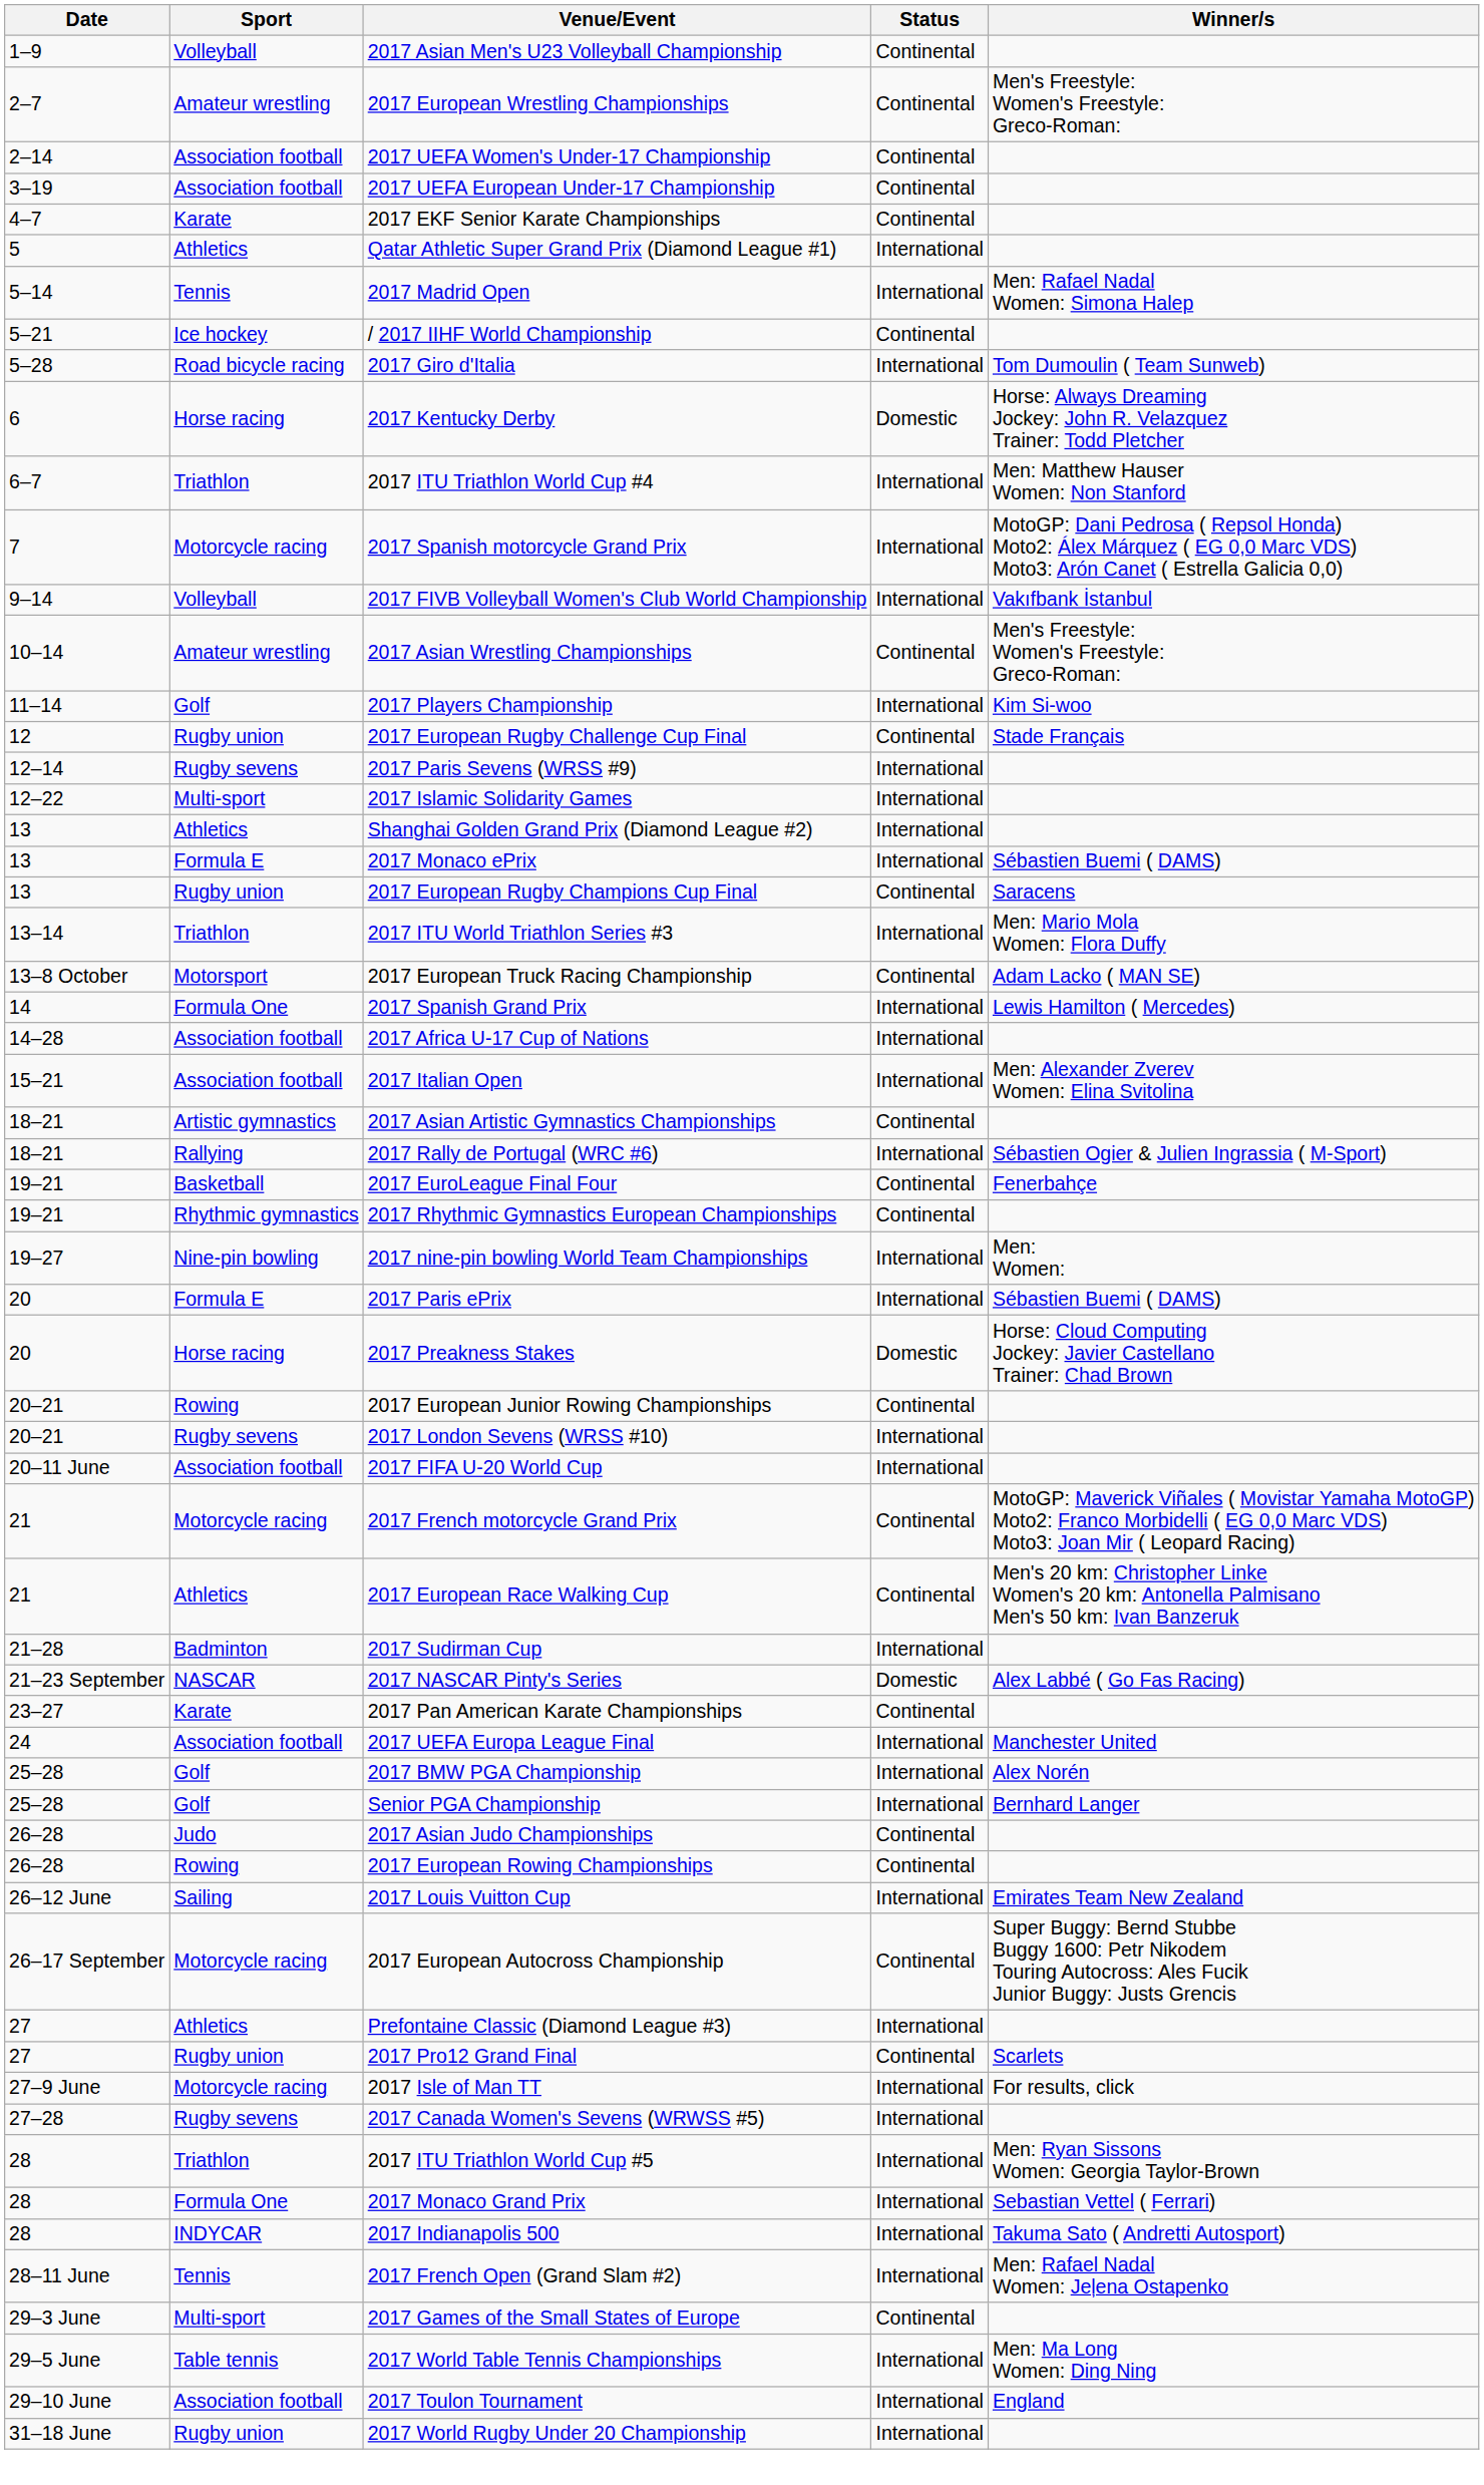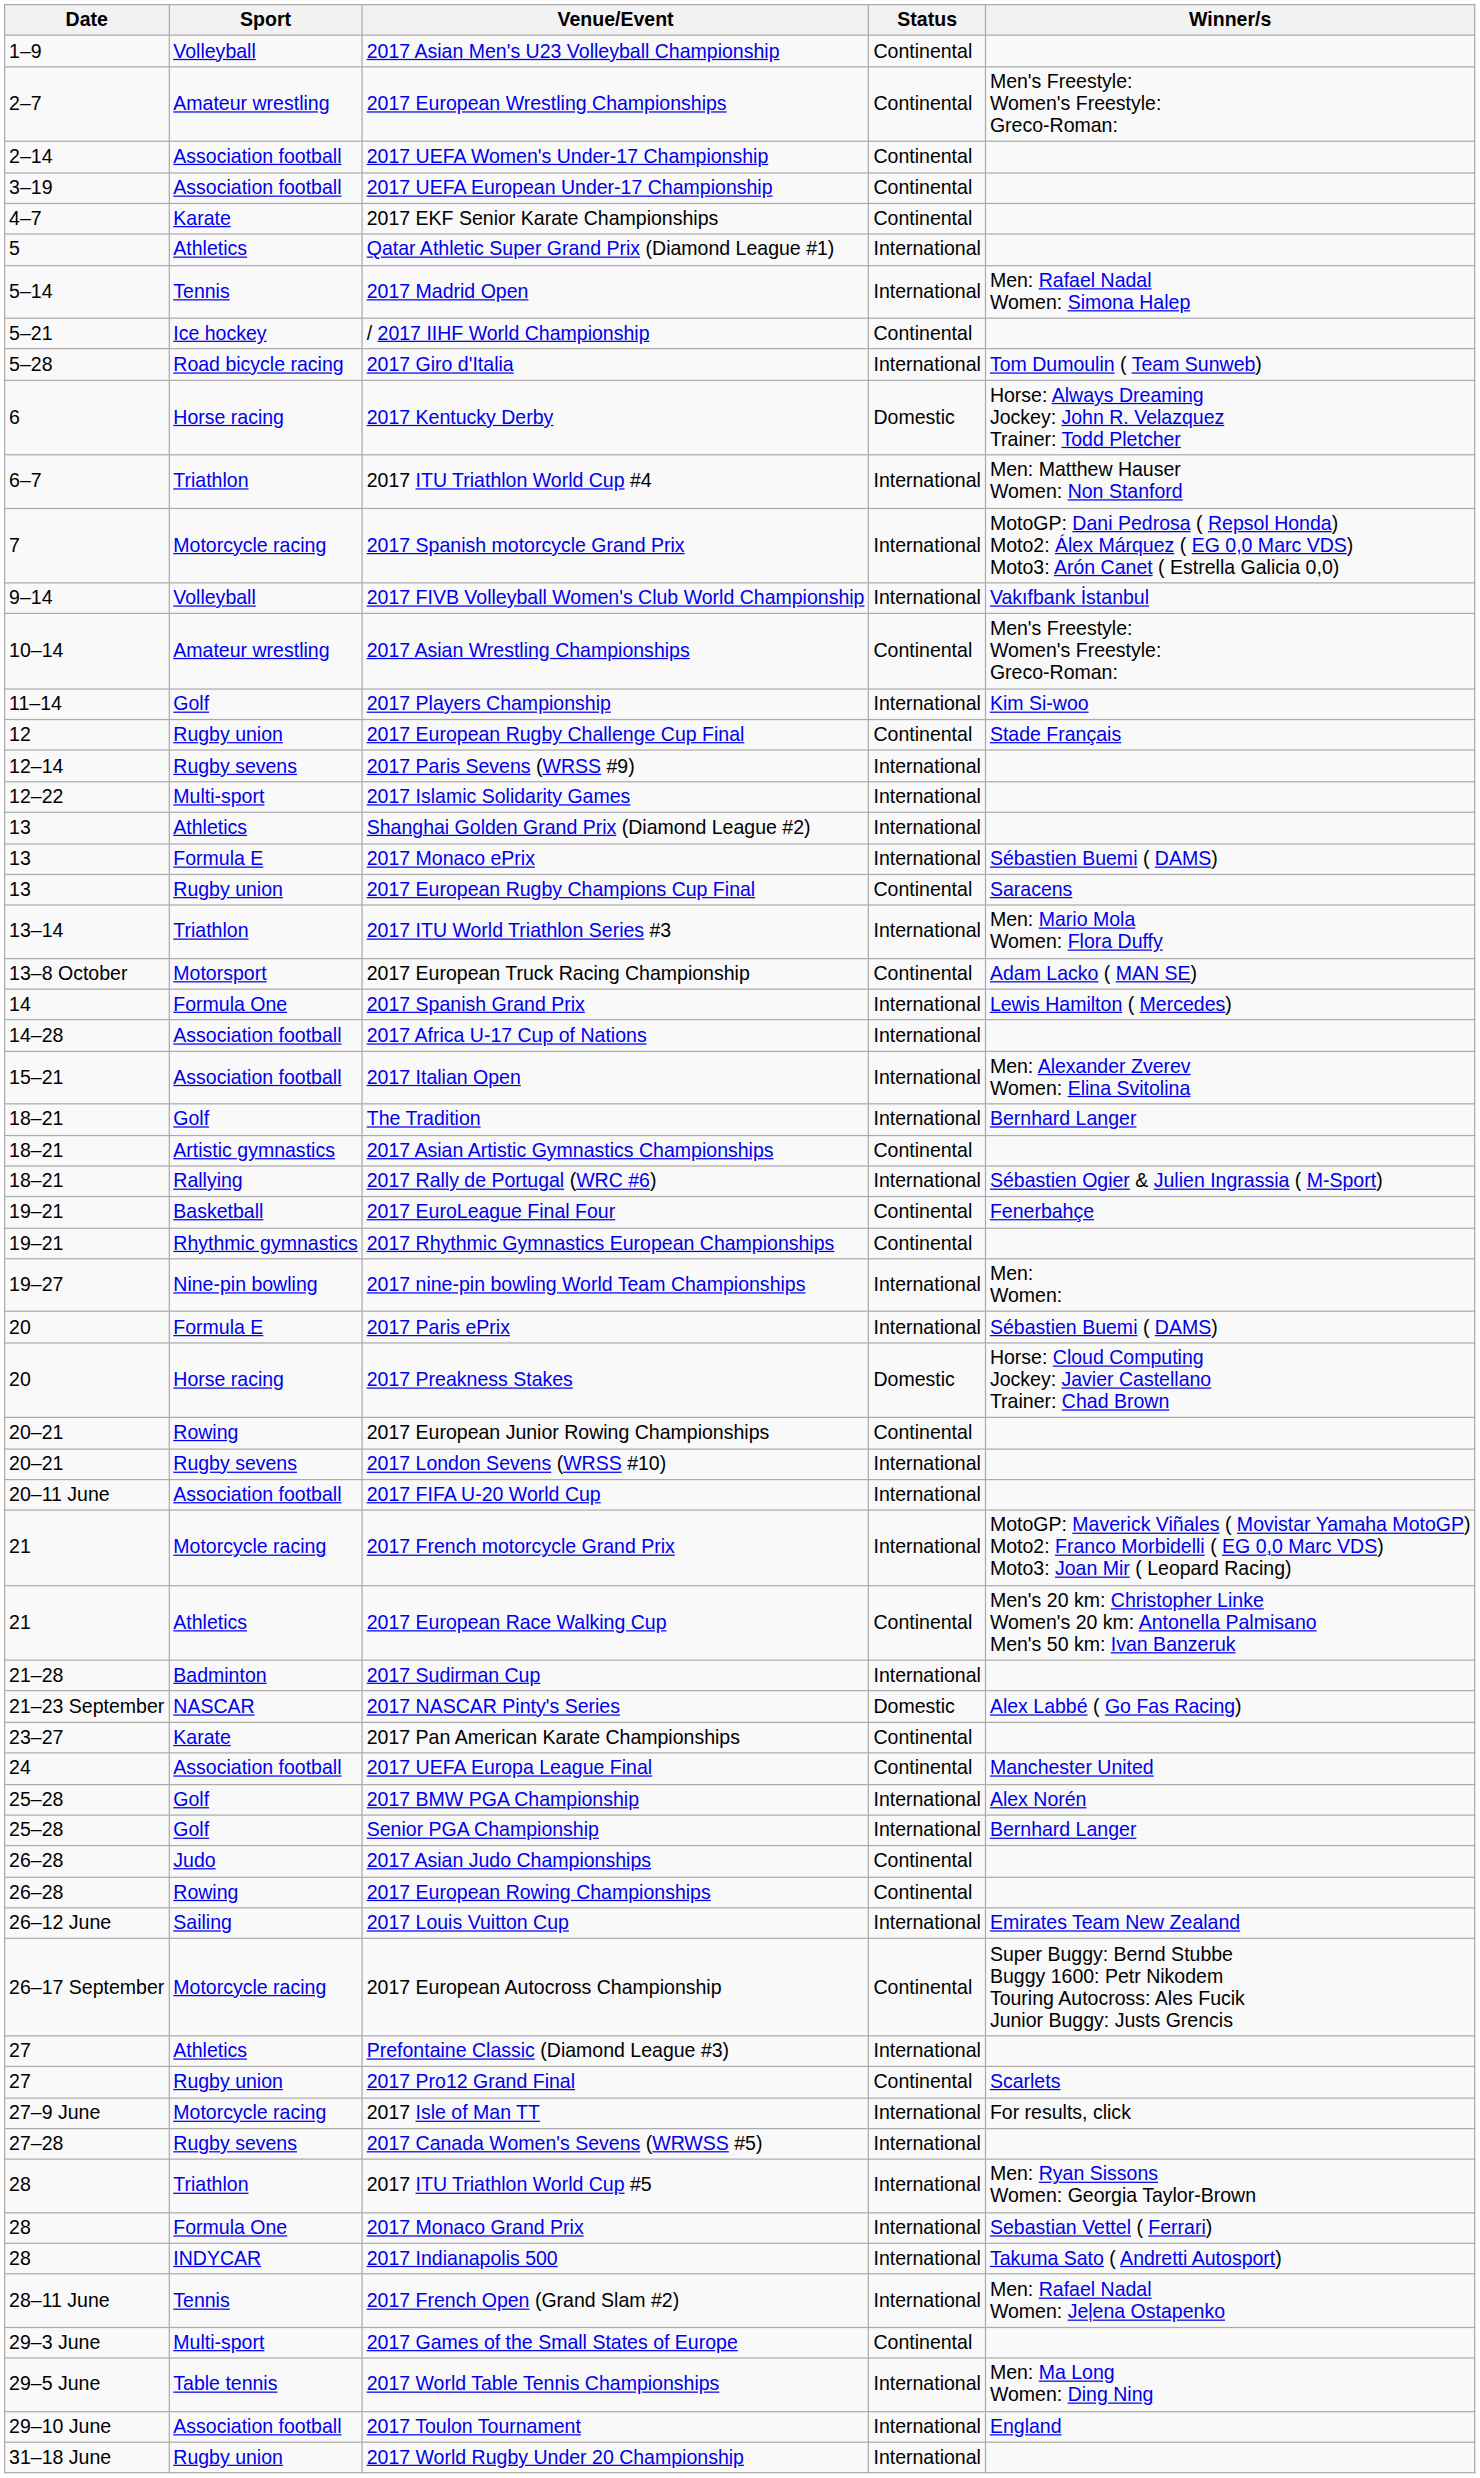+ row: 18–21 | Golf | The Tradition | International | Bernhard Langer
2017 French motorcycle Grand Prix | Status: Continental -> International
2017 UEFA Europa League Final | Status: International -> Continental
